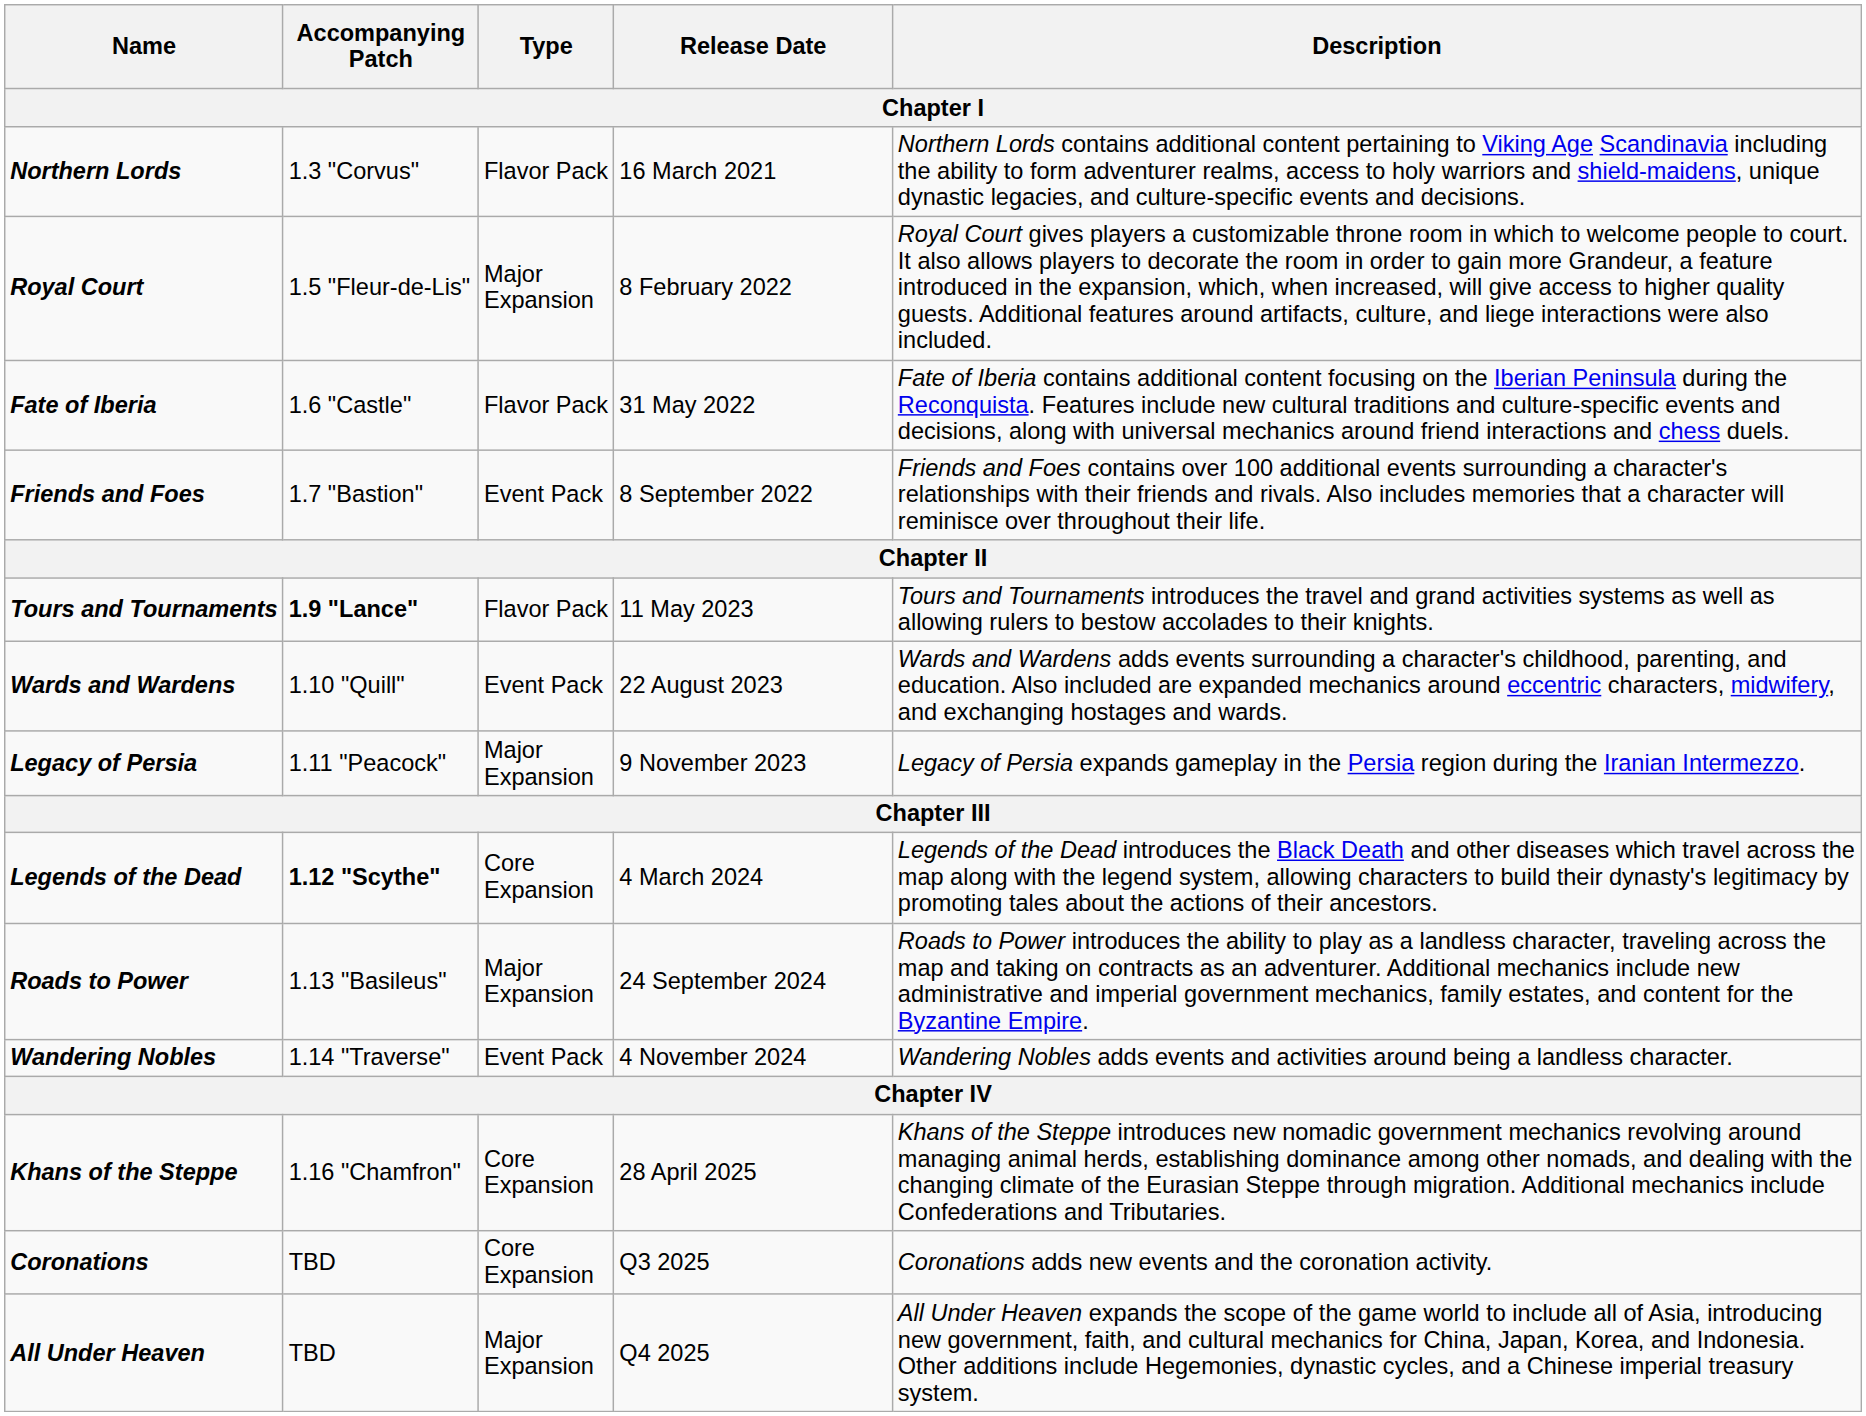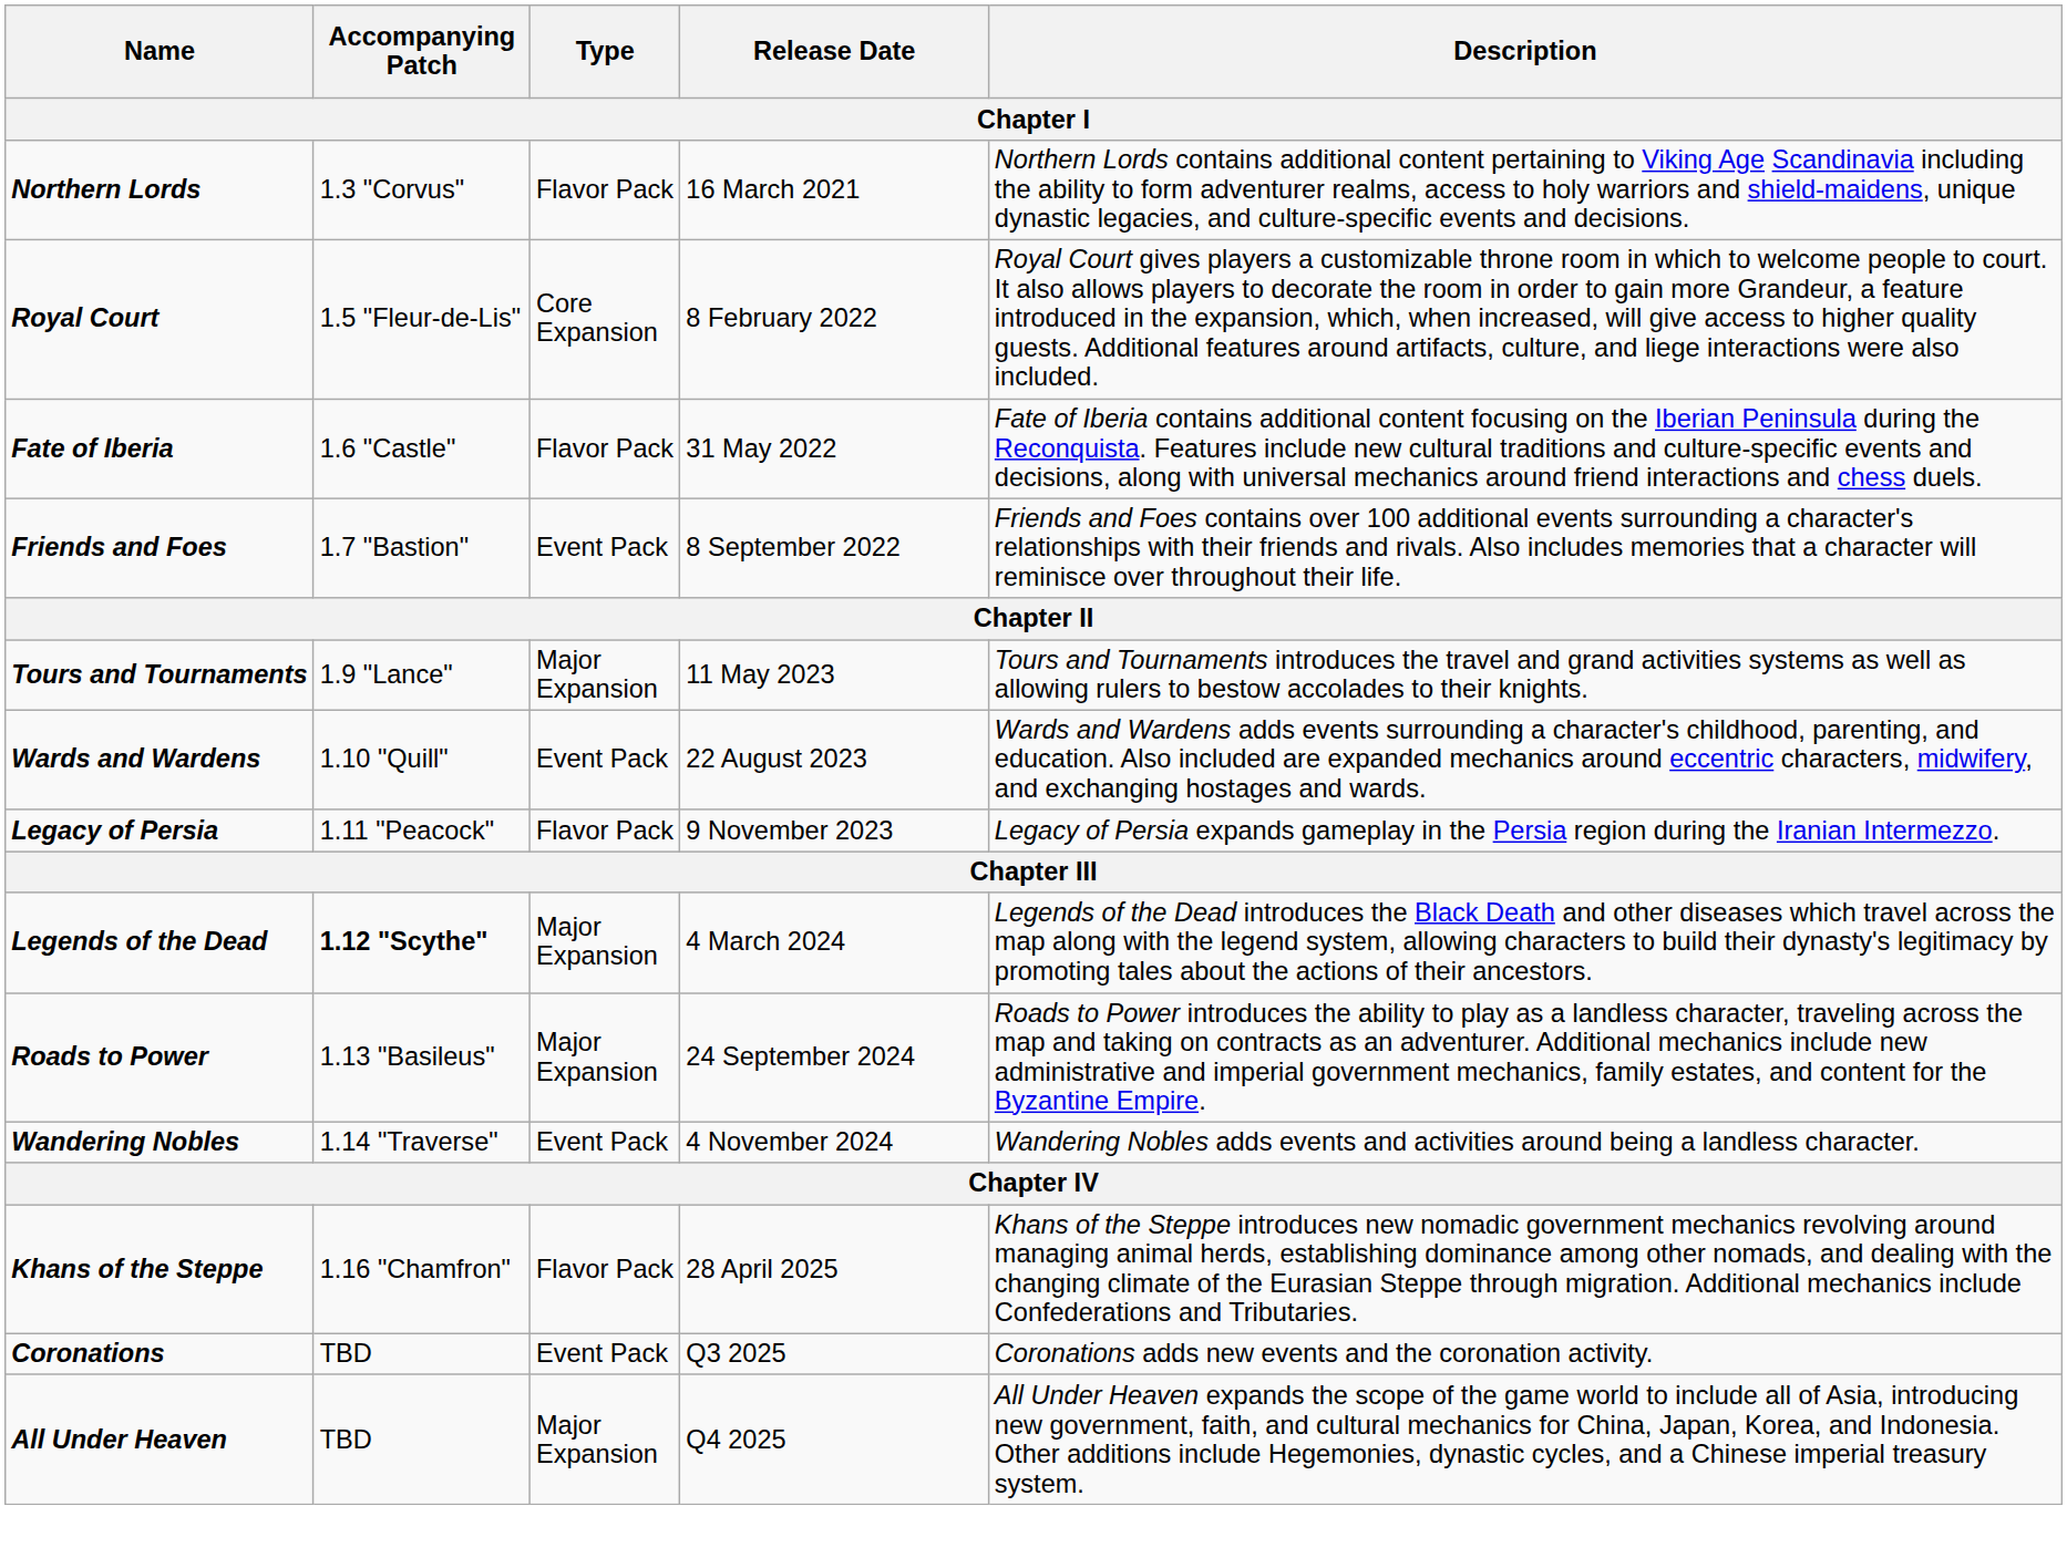Royal Court | Type: Major Expansion -> Core Expansion
Tours and Tournaments | Accompanying Patch: bold -> normal
Tours and Tournaments | Type: Flavor Pack -> Major Expansion
Legacy of Persia | Type: Major Expansion -> Flavor Pack
Legends of the Dead | Type: Core Expansion -> Major Expansion
Khans of the Steppe | Type: Core Expansion -> Flavor Pack
Coronations | Type: Core Expansion -> Event Pack
